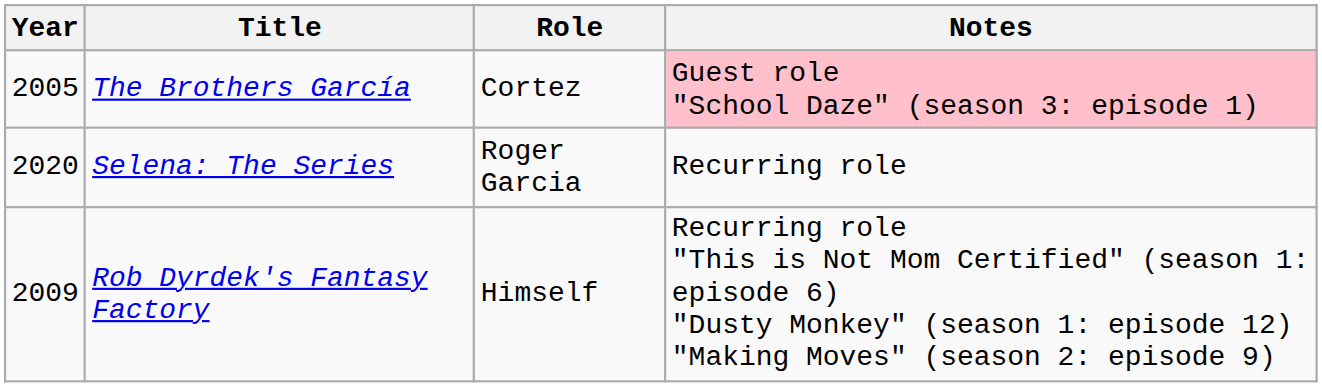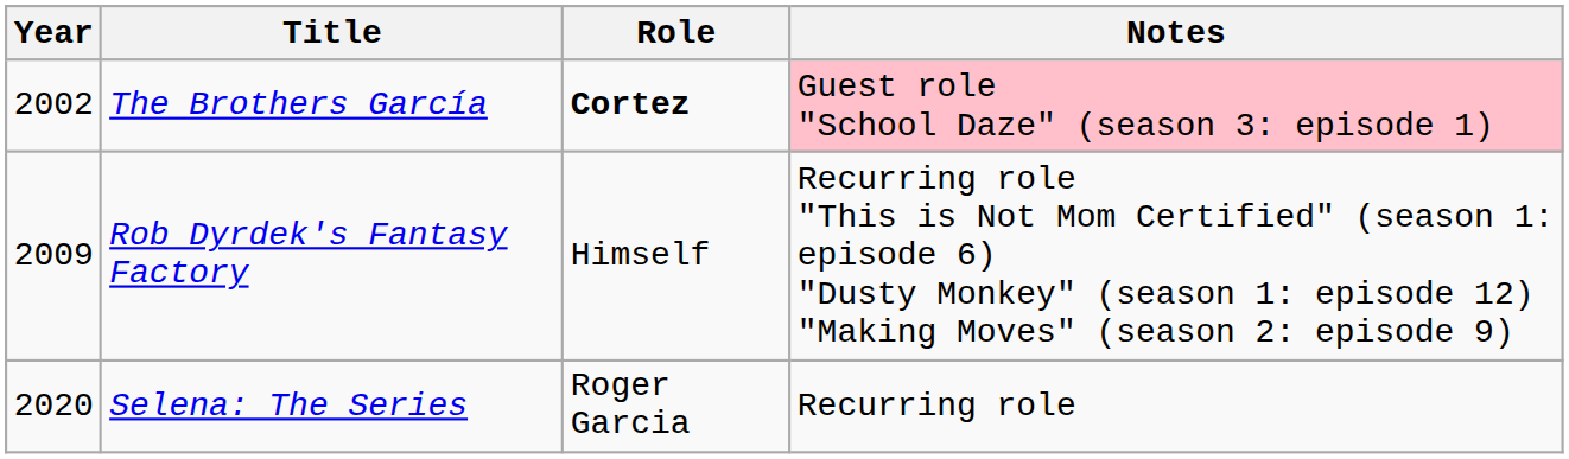The Brothers García | Year: 2005 -> 2002
The Brothers García | Role: normal -> bold
rows swapped: Rob Dyrdek's Fantasy Factory <-> Selena: The Series
